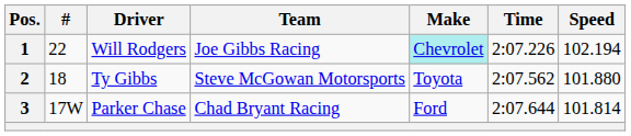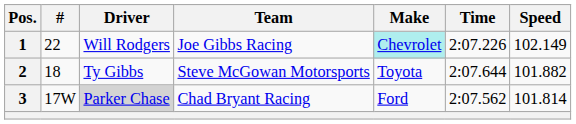1 | Speed: 102.194 -> 102.149
2 | Time: 2:07.562 -> 2:07.644
2 | Speed: 101.880 -> 101.882
3 | Driver: no background -> lightgrey background
3 | Time: 2:07.644 -> 2:07.562
